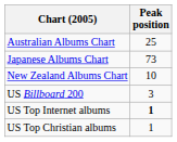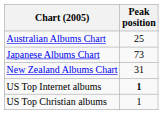New Zealand Albums Chart | Peak position: 10 -> 31
- row: US Billboard 200 | 3
